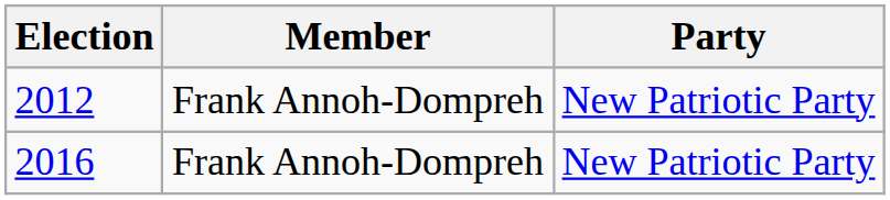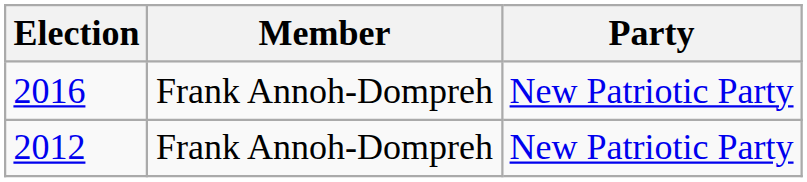rows swapped: 2012 <-> 2016
